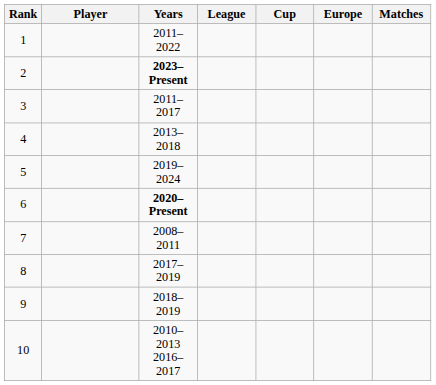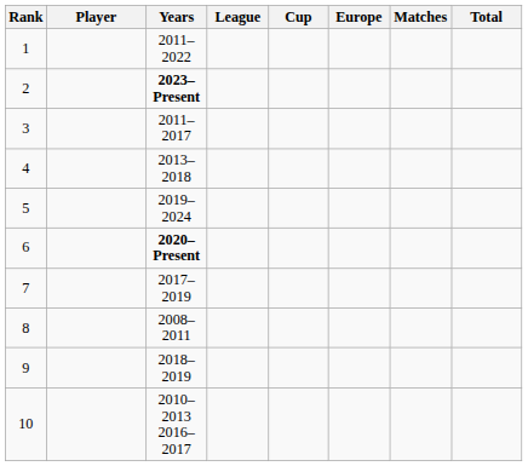+ column: Total
7 | Years: 2008–2011 -> 2017–2019
8 | Years: 2017–2019 -> 2008–2011
